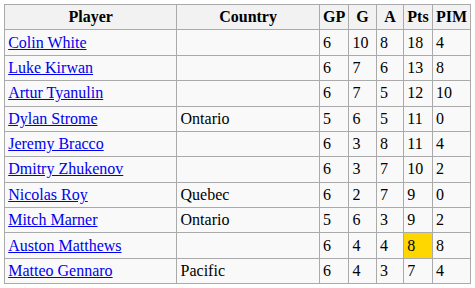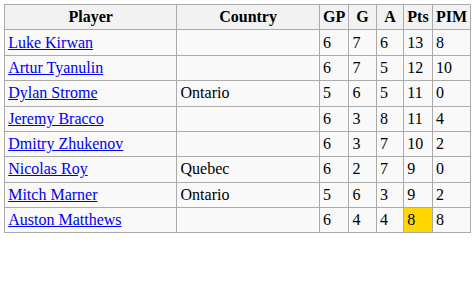- row: Colin White | 6 | 10 | 8 | 18 | 4
- row: Matteo Gennaro | Pacific | 6 | 4 | 3 | 7 | 4
